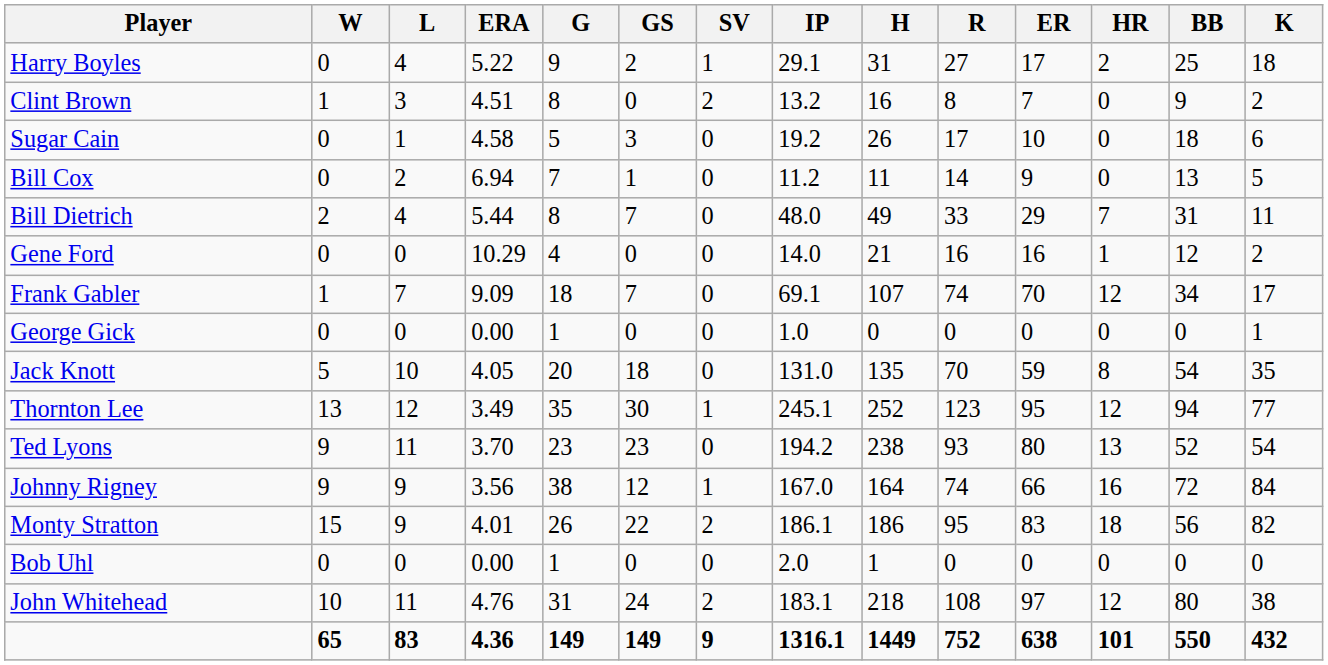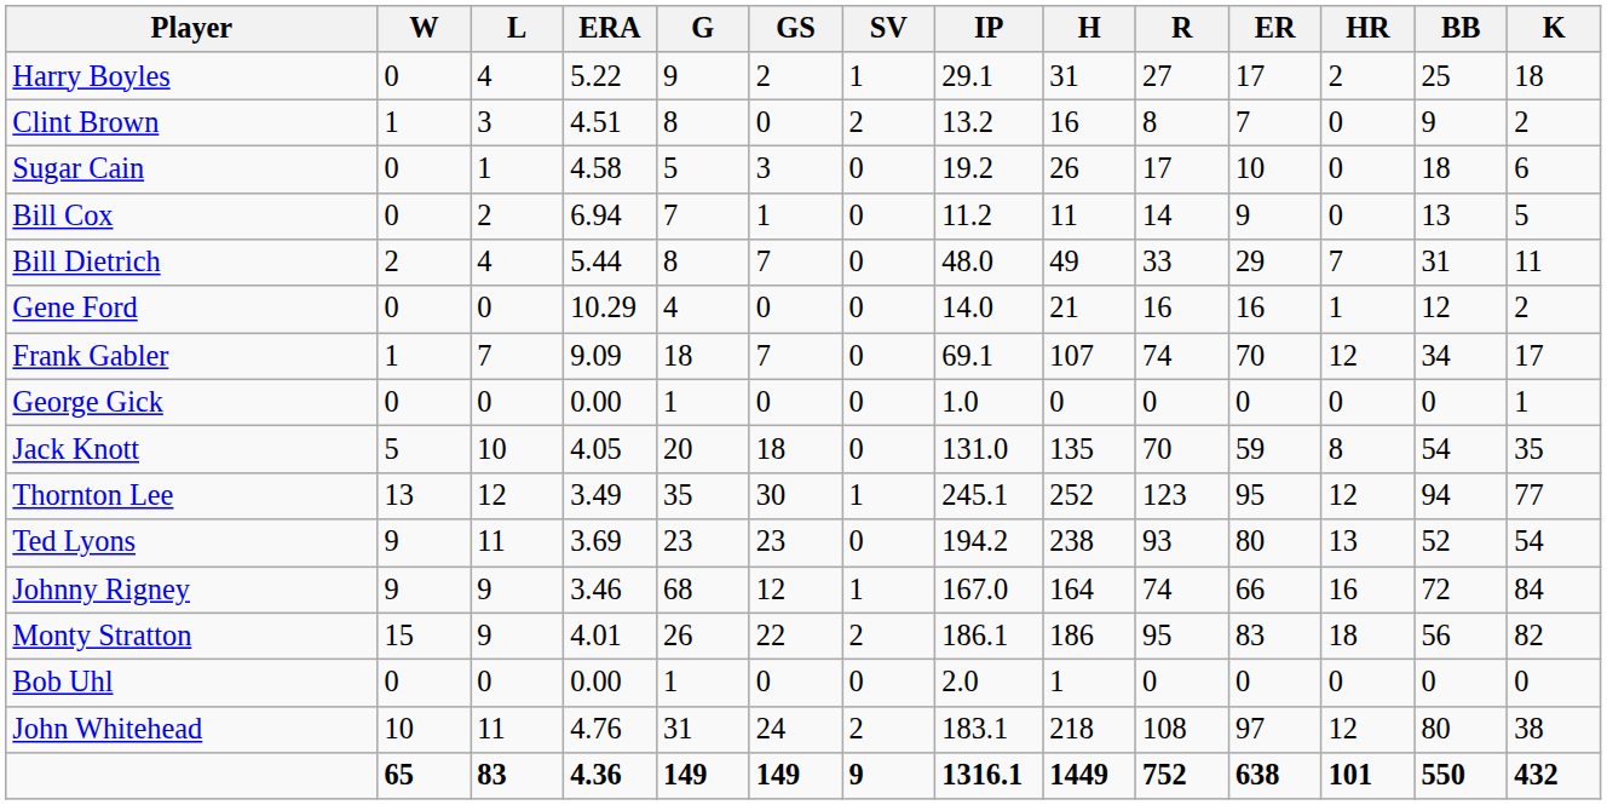Ted Lyons | ERA: 3.70 -> 3.69
Johnny Rigney | ERA: 3.56 -> 3.46
Johnny Rigney | G: 38 -> 68
